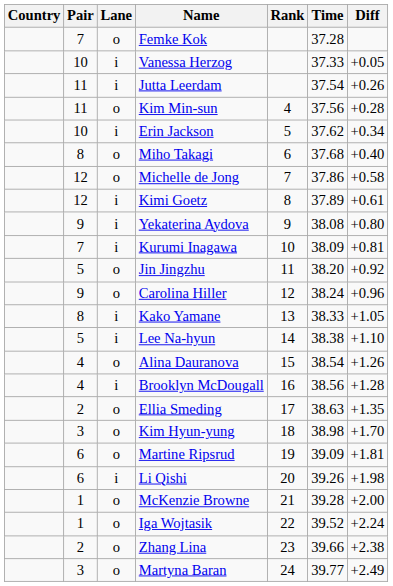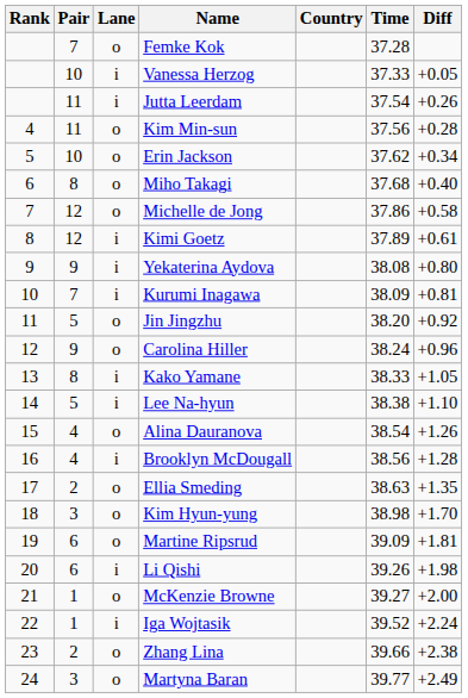columns swapped: Rank <-> Country
Erin Jackson | Lane: i -> o
McKenzie Browne | Time: 39.28 -> 39.27
Iga Wojtasik | Lane: o -> i
